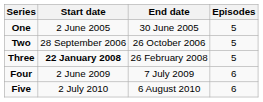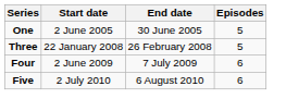- row: Two | 28 September 2006 | 26 October 2006 | 5
Three | Start date: bold -> normal
